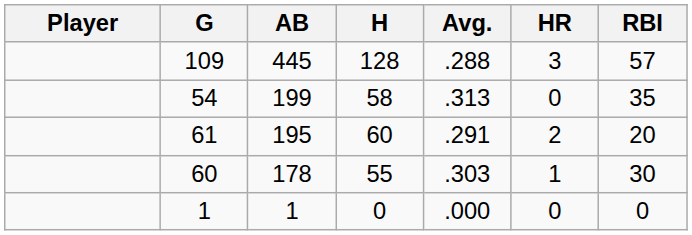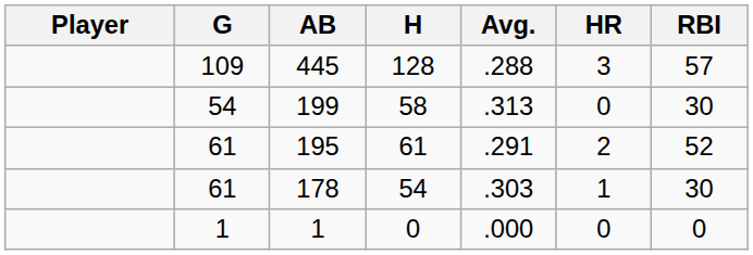199 | RBI: 35 -> 30
195 | H: 60 -> 61
195 | RBI: 20 -> 52
178 | G: 60 -> 61
178 | H: 55 -> 54
